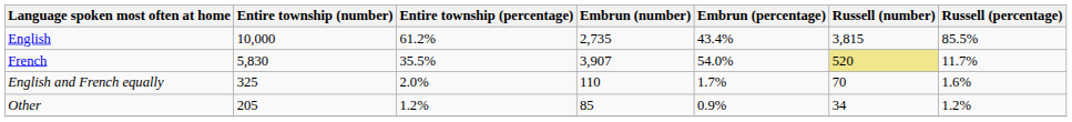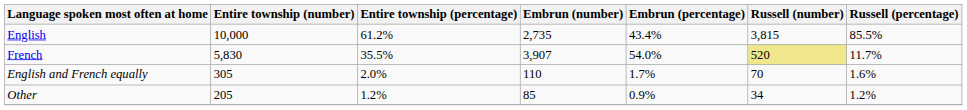English and French equally | Entire township (number): 325 -> 305
